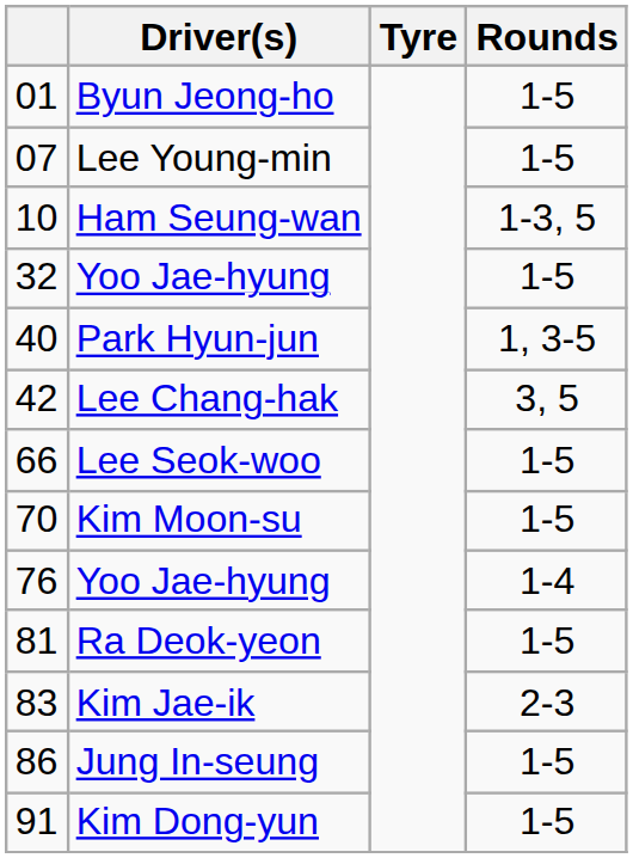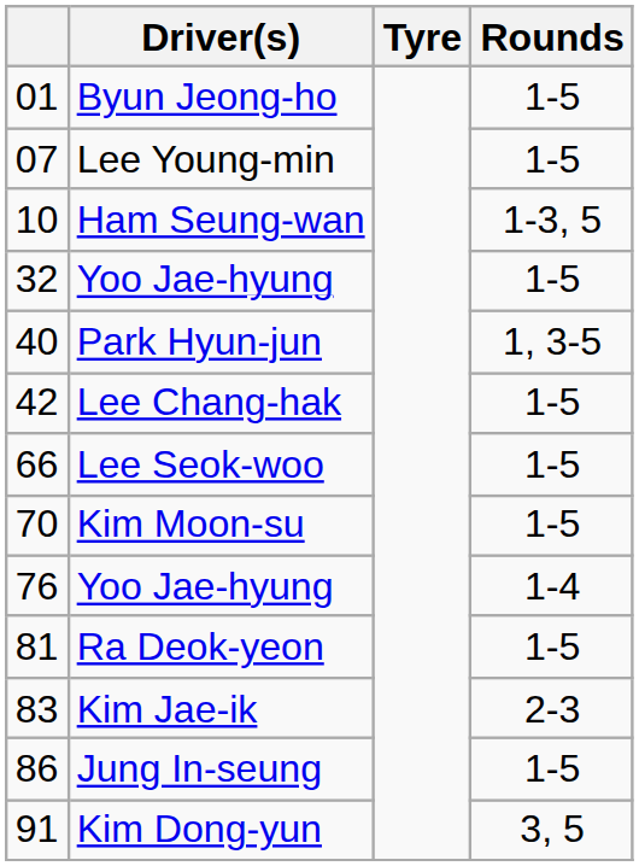Lee Chang-hak | Rounds: 3, 5 -> 1-5
Kim Dong-yun | Rounds: 1-5 -> 3, 5
